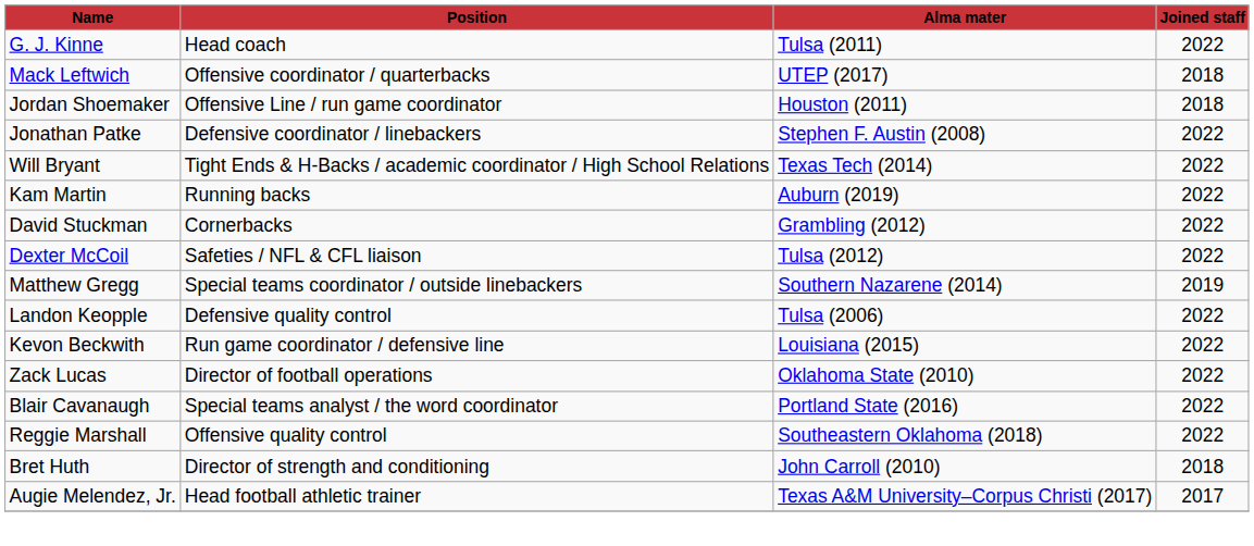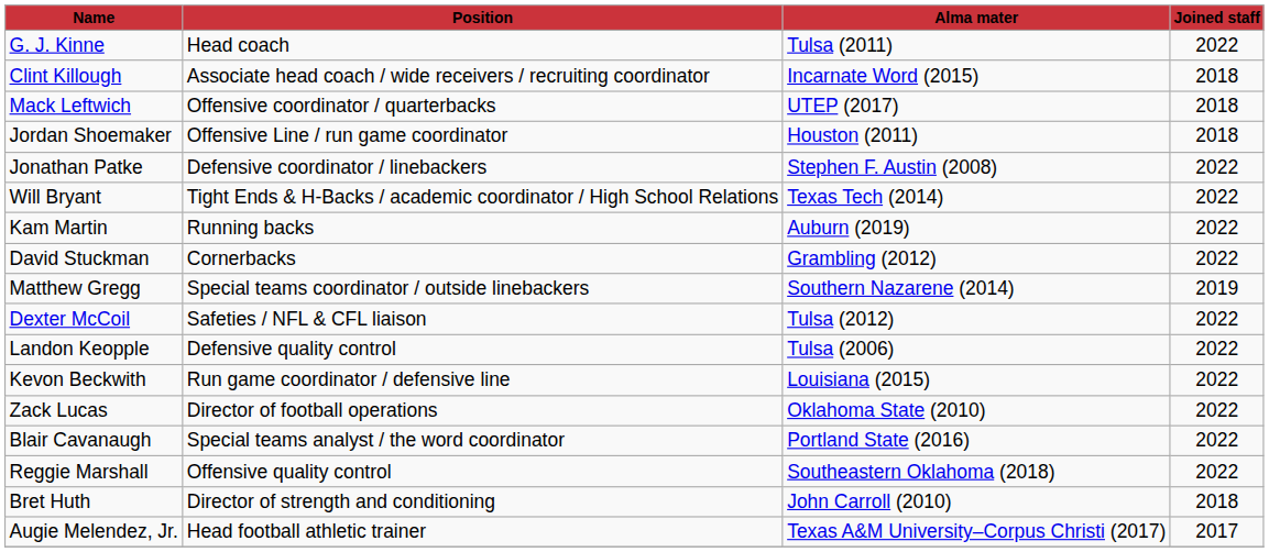+ row: Clint Killough | Associate head coach / wide receivers / recruiting coordinator | Incarnate Word (2015) | 2018
rows swapped: Dexter McCoil <-> Matthew Gregg
